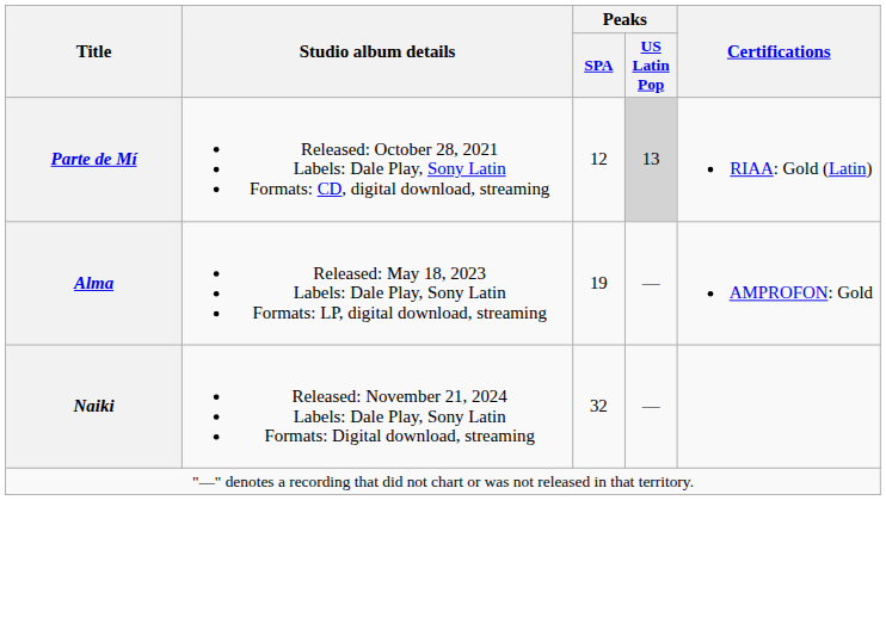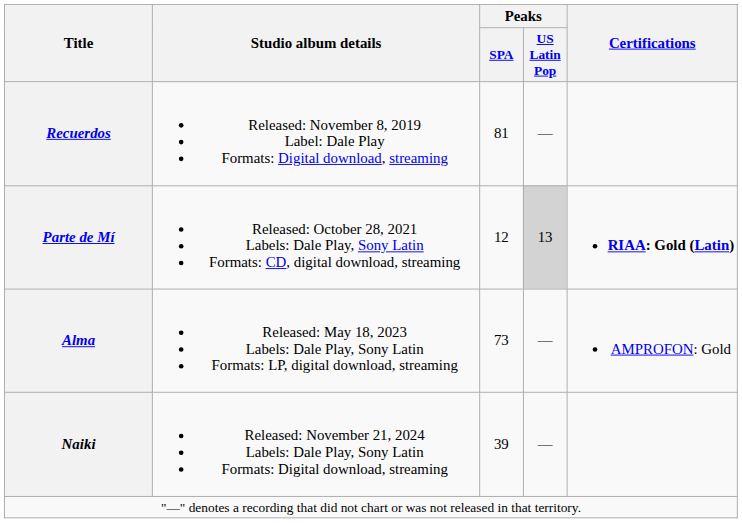+ row: Recuerdos | Released: November 8, 2019 Label: Dale Play Formats: Digital download, streaming | 81 | —
Parte de Mí | Certifications: normal -> bold
Alma | Peaks / SPA: 19 -> 73
Naiki | Peaks / SPA: 32 -> 39
